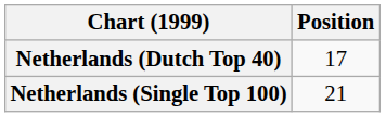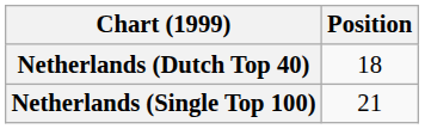Netherlands (Dutch Top 40) | Position: 17 -> 18
